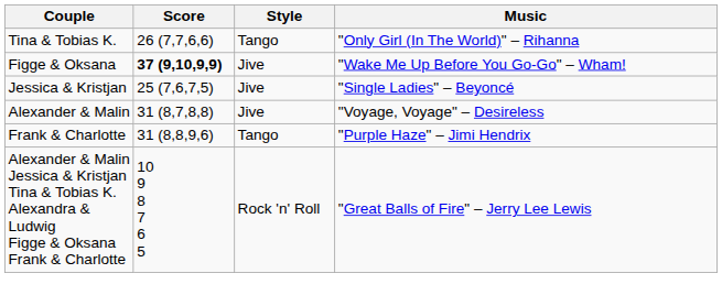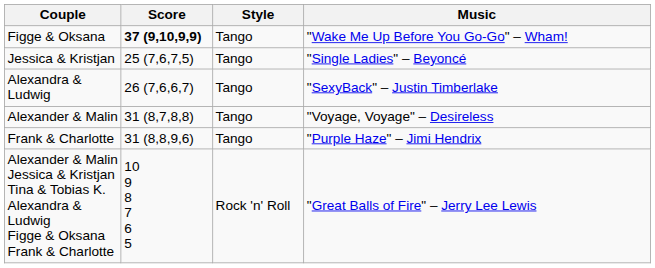- row: Tina & Tobias K. | 26 (7,7,6,6) | Tango | "Only Girl (In The World)" – Rihanna
Figge & Oksana | Style: Jive -> Tango
Jessica & Kristjan | Style: Jive -> Tango
+ row: Alexandra & Ludwig | 26 (7,6,6,7) | Tango | "SexyBack" – Justin Timberlake
Alexander & Malin | Style: Jive -> Tango
